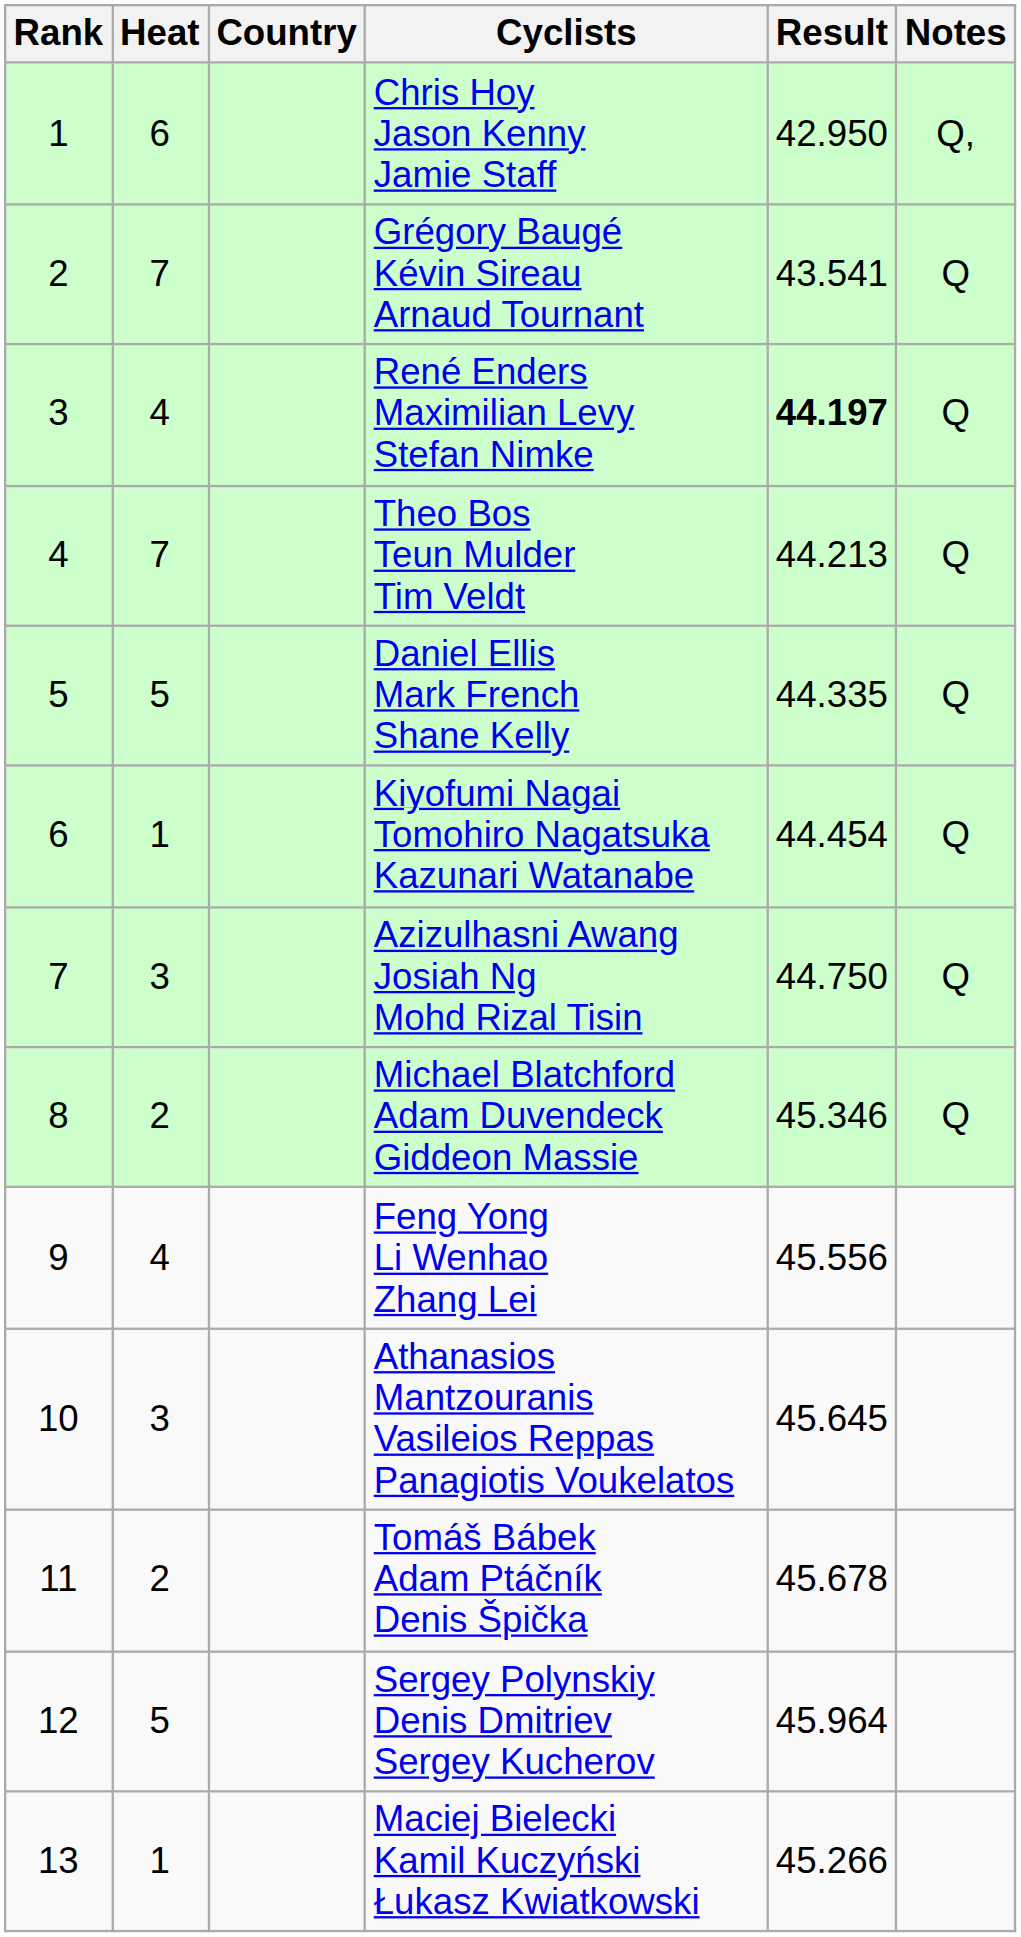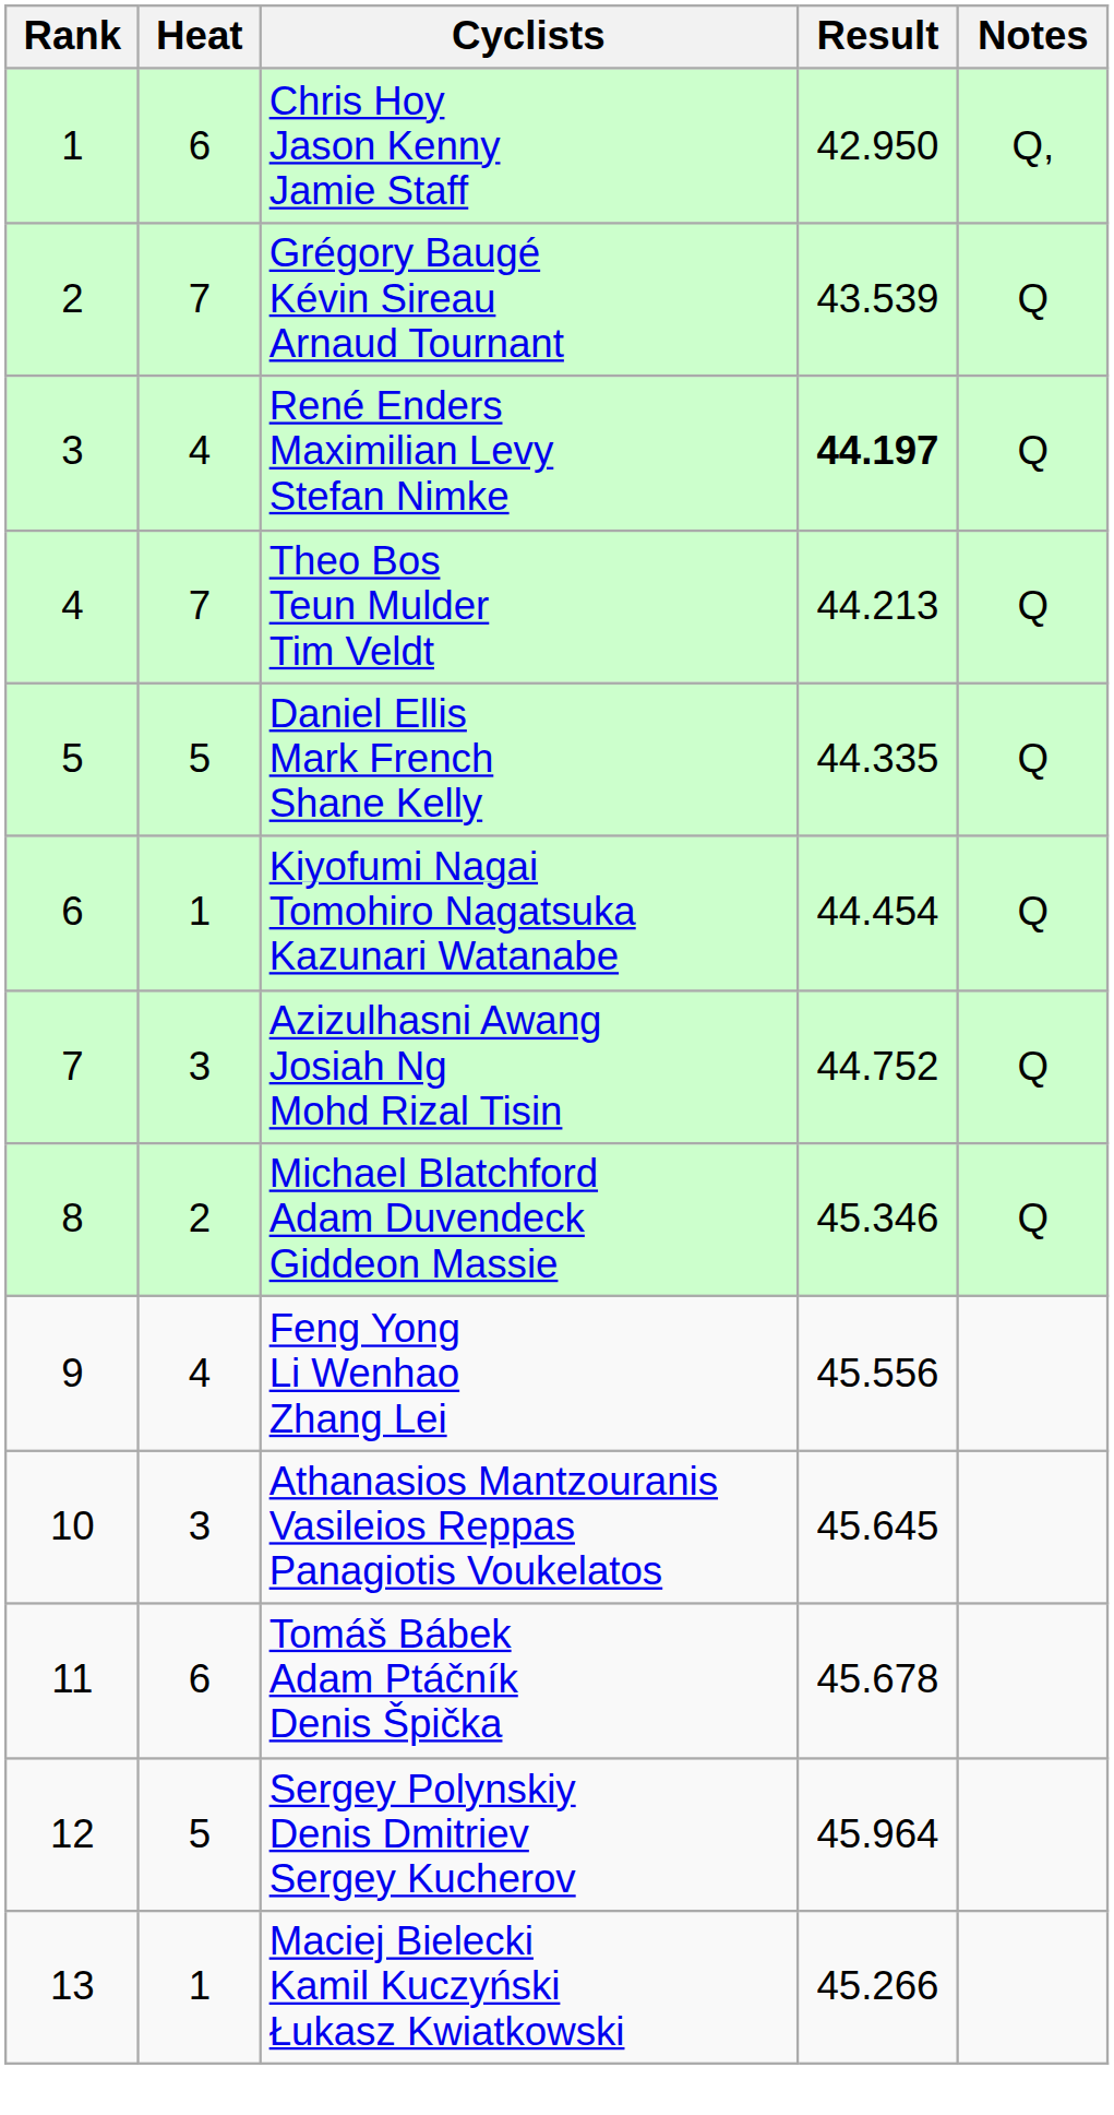- column: Country
Grégory Baugé Kévin Sireau Arnaud Tournant | Result: 43.541 -> 43.539
Azizulhasni Awang Josiah Ng Mohd Rizal Tisin | Result: 44.750 -> 44.752
Tomáš Bábek Adam Ptáčník Denis Špička | Heat: 2 -> 6
